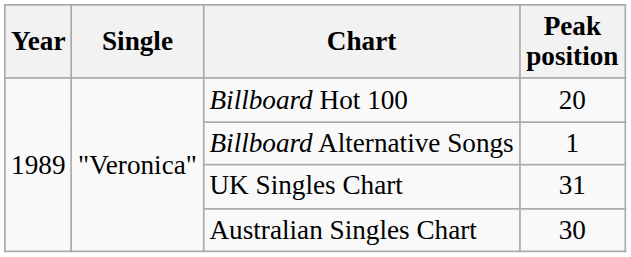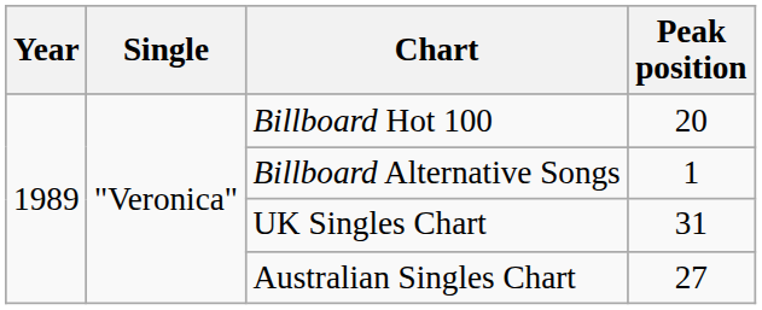Australian Singles Chart | Peak position: 30 -> 27
